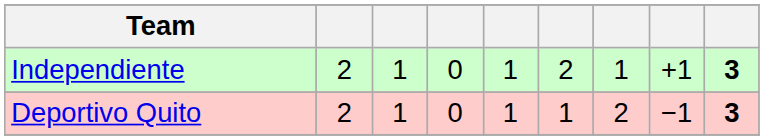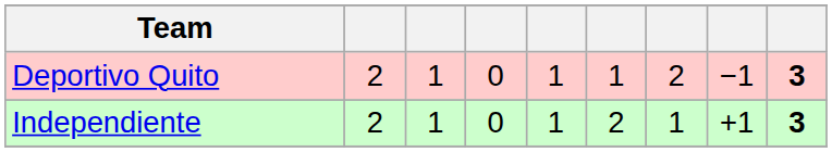rows swapped: Independiente <-> Deportivo Quito
